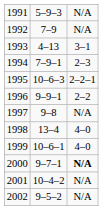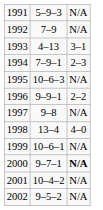1995 | column 3: 2–2–1 -> N/A
1999 | column 3: 4–0 -> N/A
